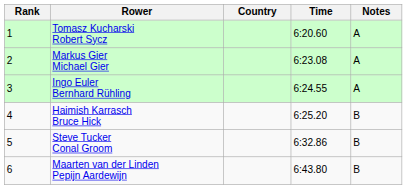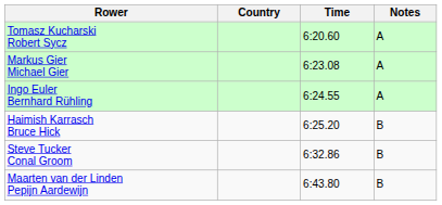- column: Rank | 1 | 2 | 3 | 4 | 5 | 6
